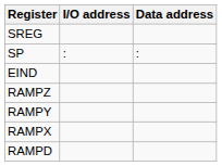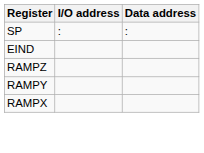- row: SREG
- row: RAMPD
